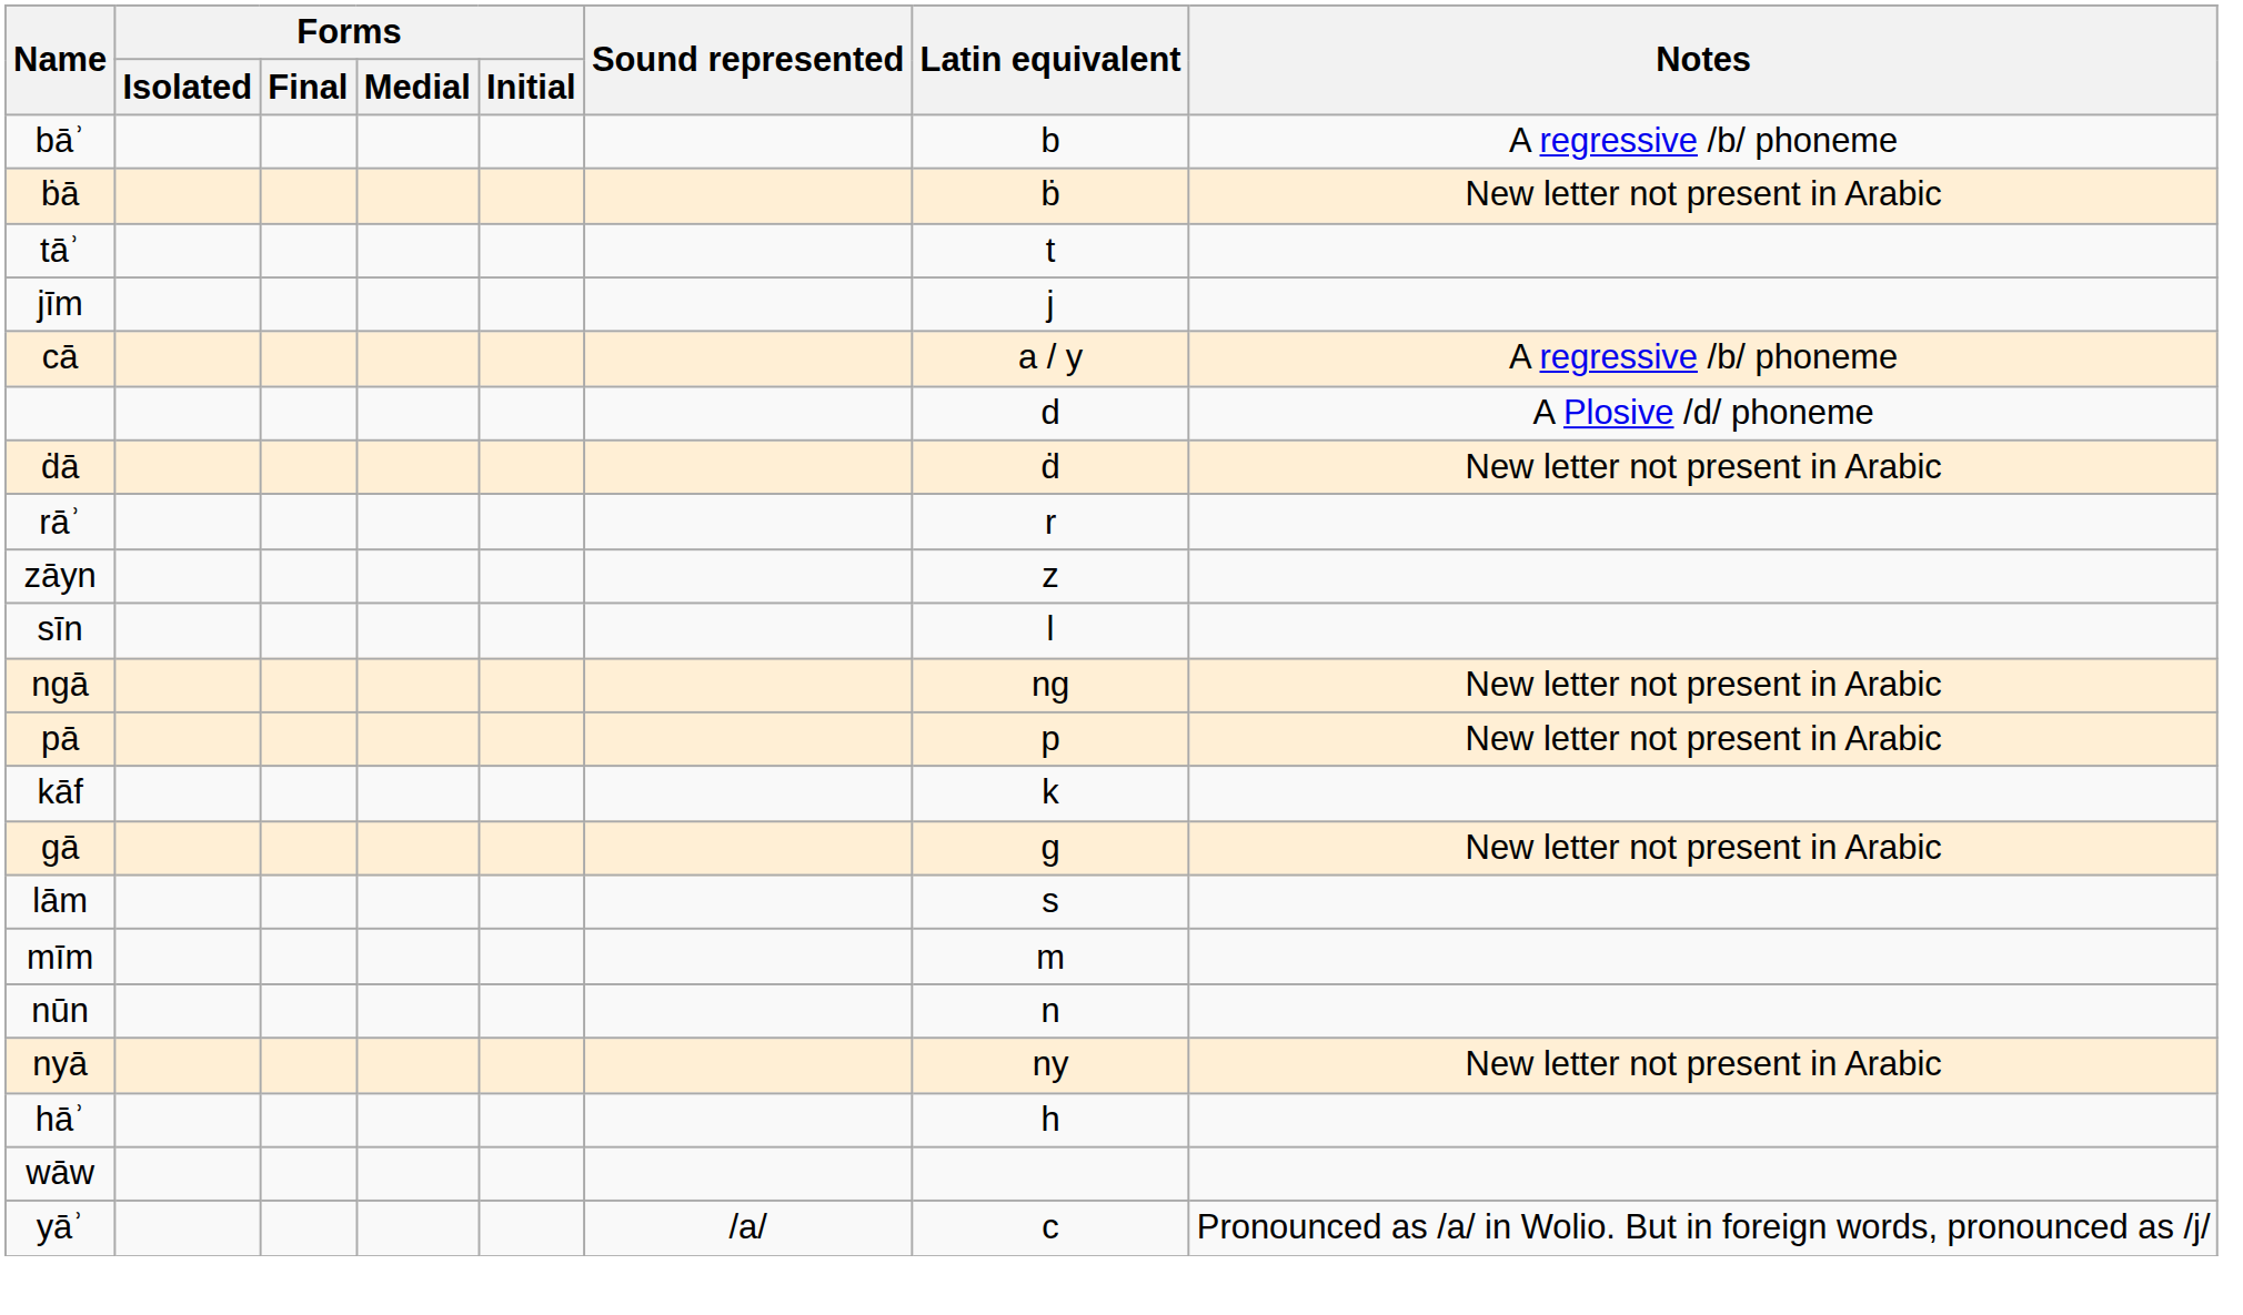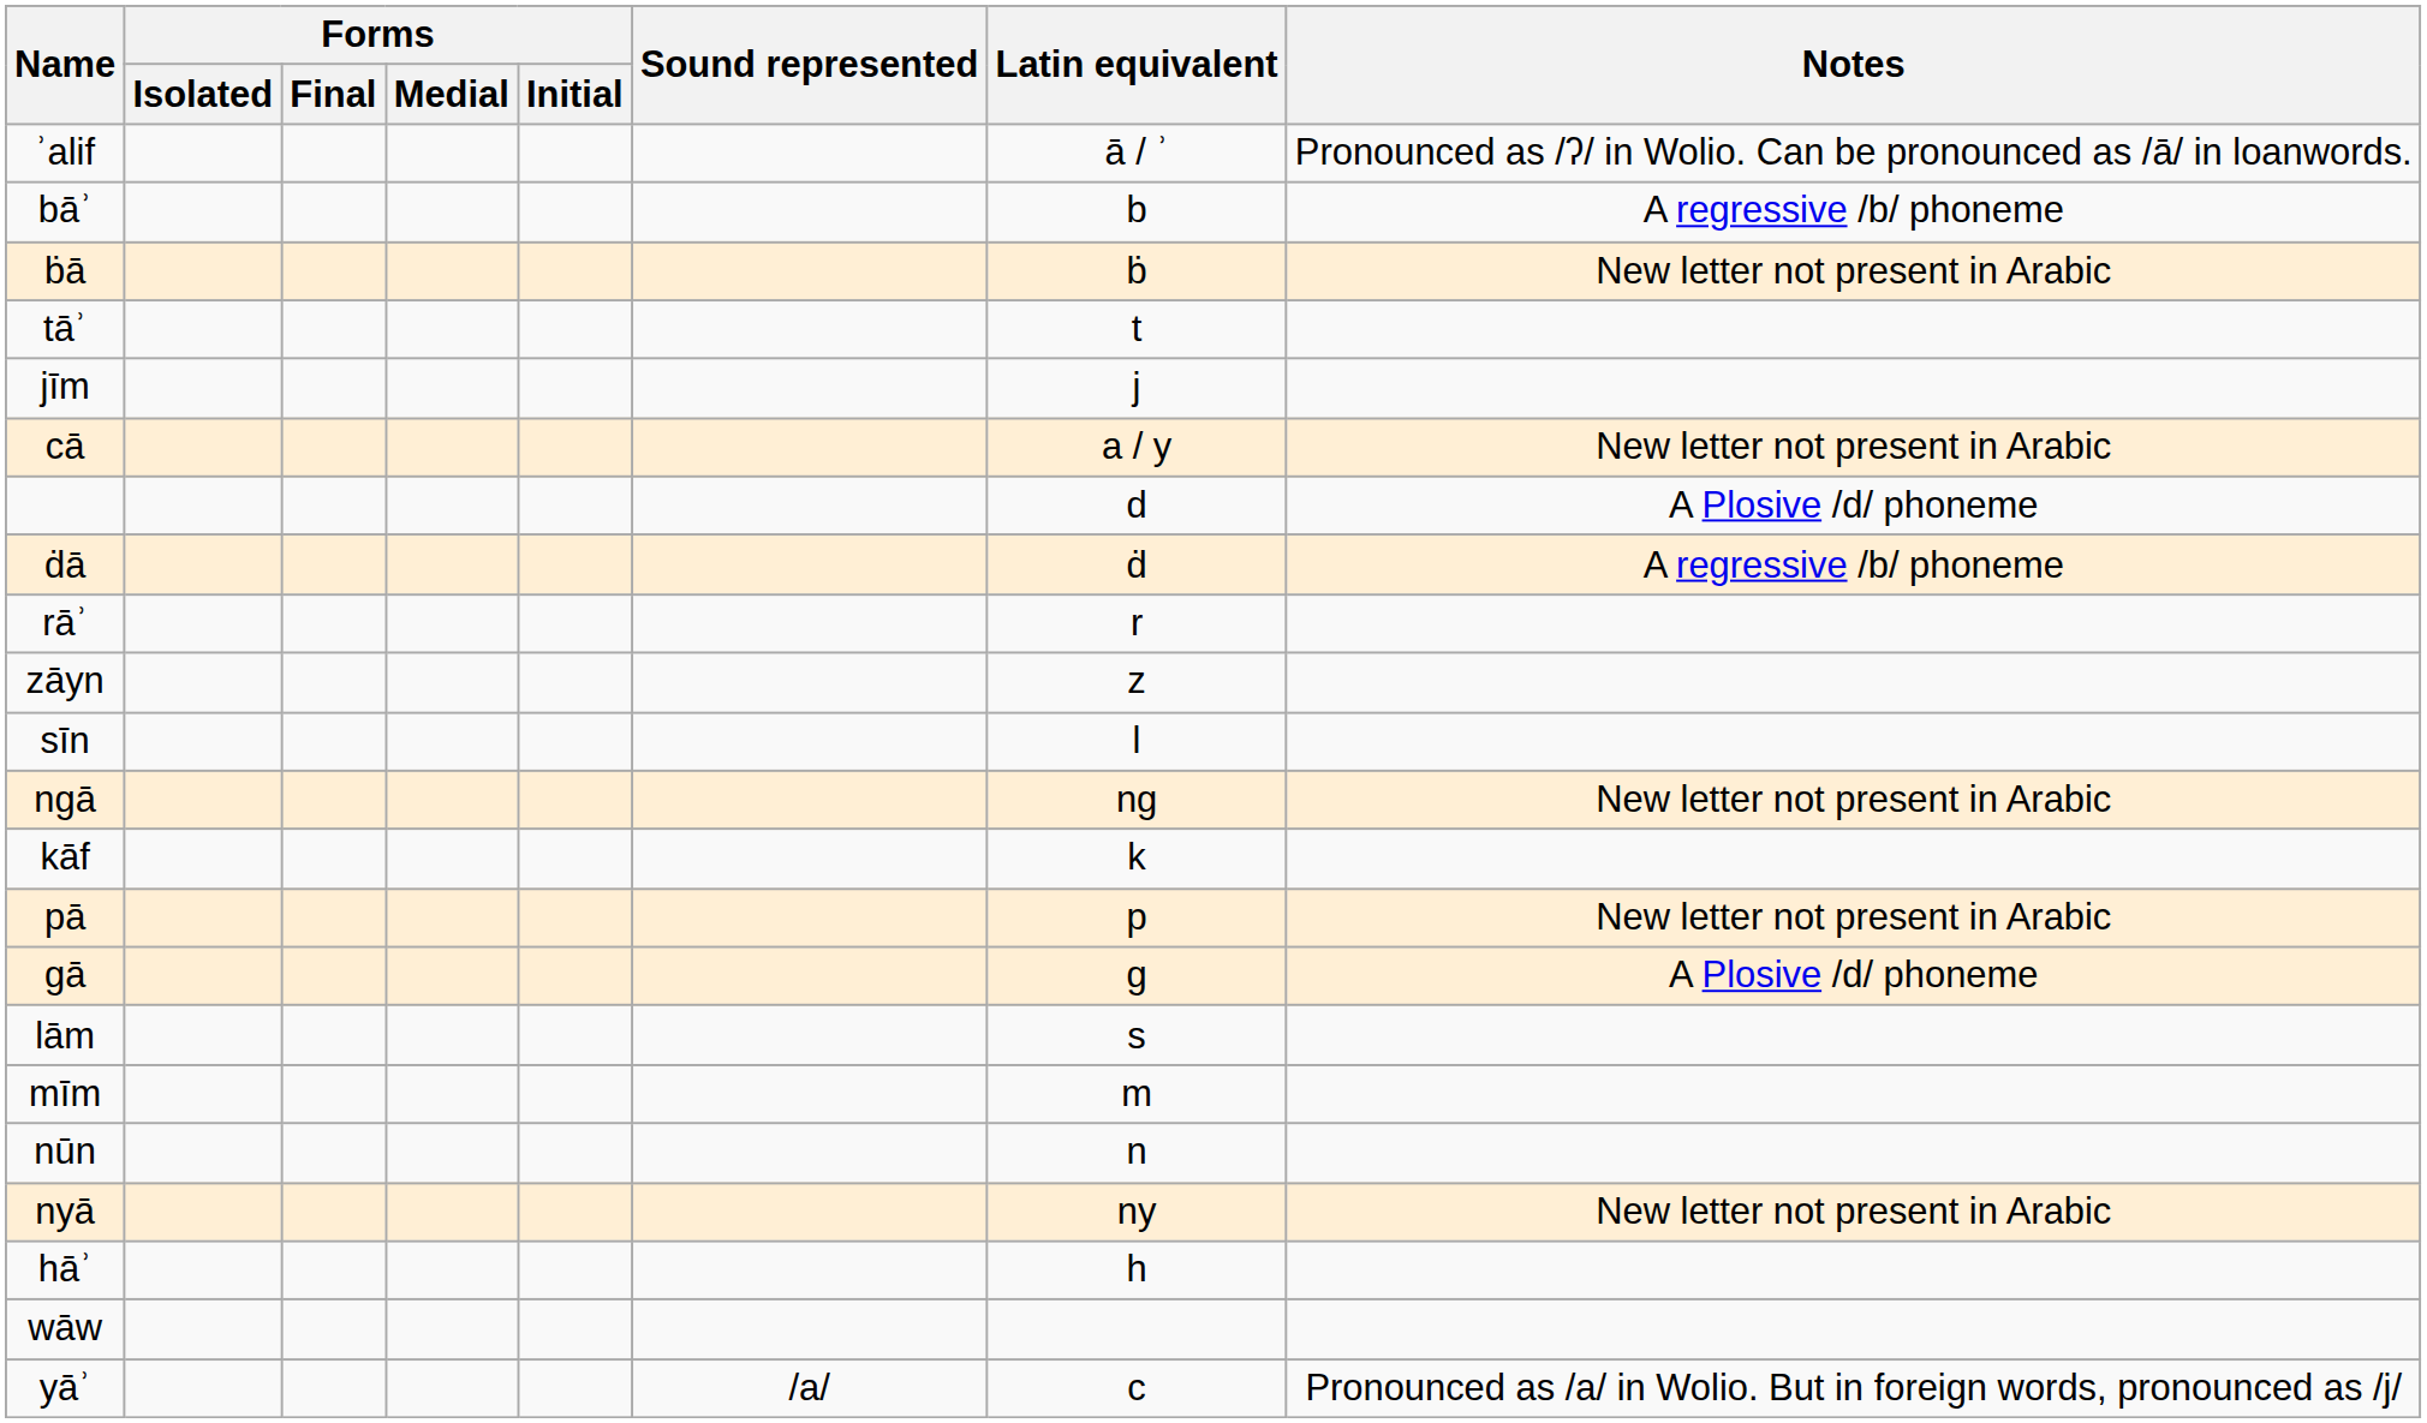+ row: ʾalif | ā / ʾ | Pronounced as /ʔ/ in Wolio. Can be pronounced as /ā/ in loanwords.
cā | Notes: A regressive /b/ phoneme -> New letter not present in Arabic
ḋā | Notes: New letter not present in Arabic -> A regressive /b/ phoneme
rows swapped: pā <-> kāf
gā | Notes: New letter not present in Arabic -> A Plosive /d/ phoneme
